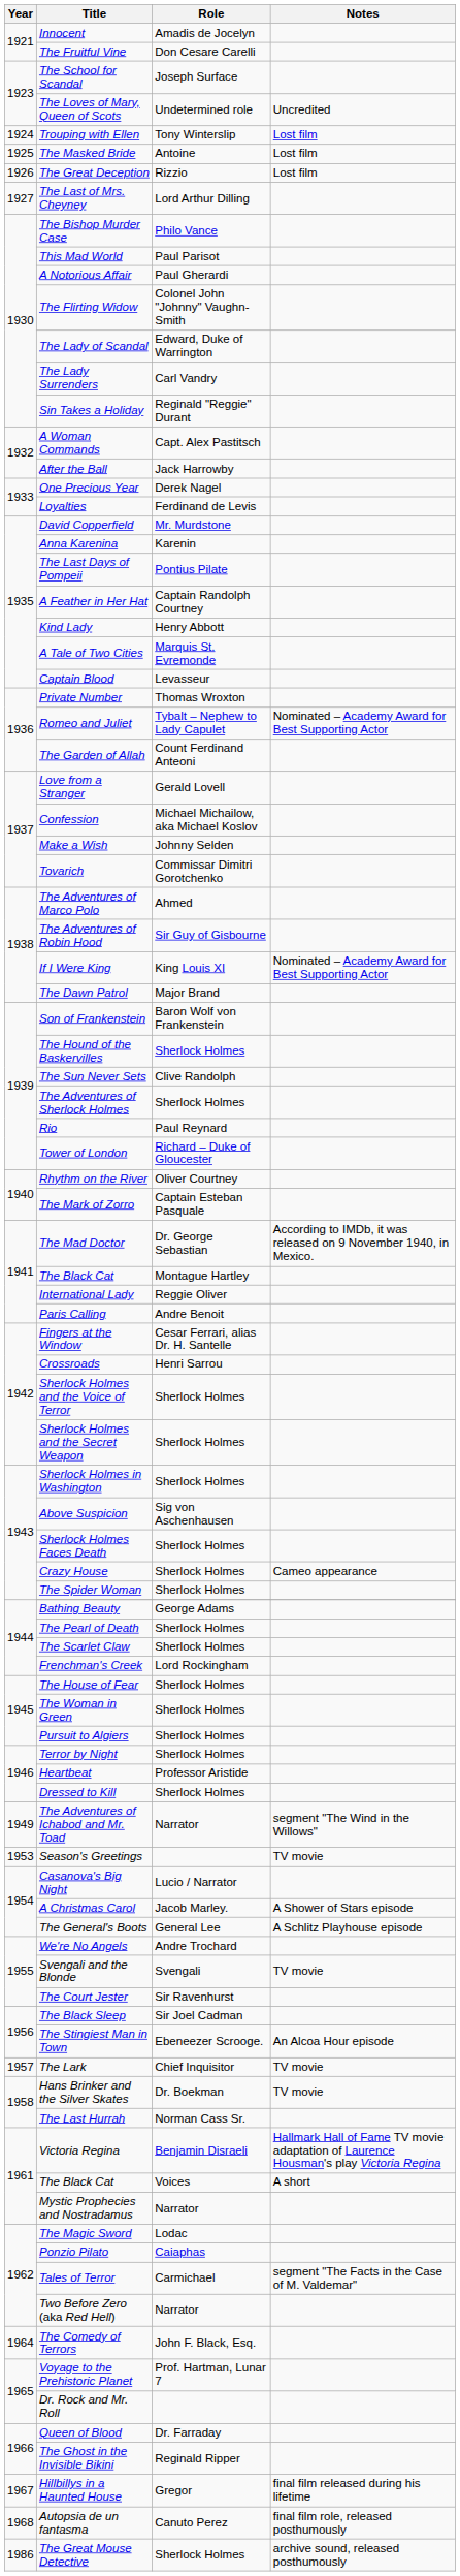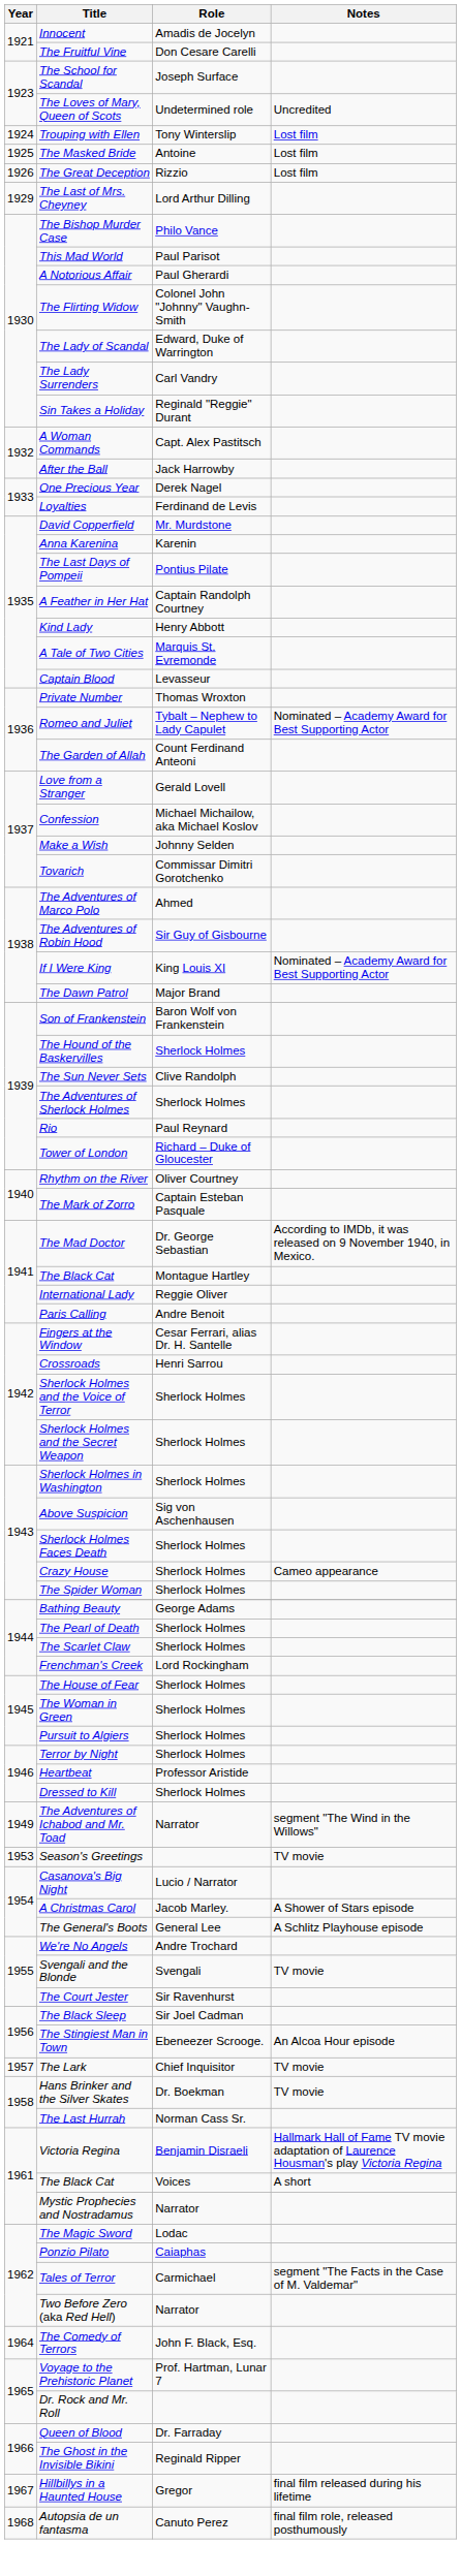The Last of Mrs. Cheyney | Year: 1927 -> 1929
- row: 1986 | The Great Mouse Detective | Sherlock Holmes | archive sound, released posthumously
